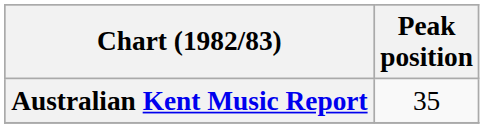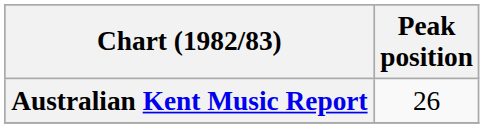Australian Kent Music Report | Peak position: 35 -> 26
